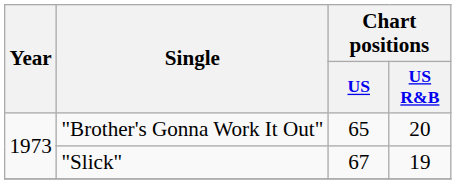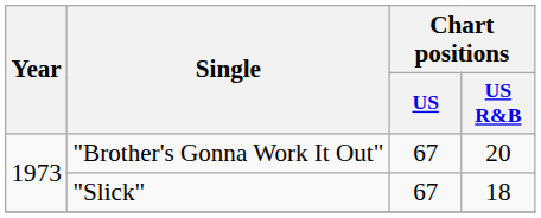"Brother's Gonna Work It Out" | Chart positions / US: 65 -> 67
"Slick" | Chart positions / US R&B: 19 -> 18
